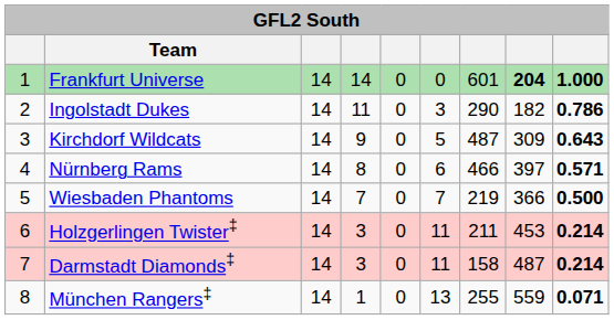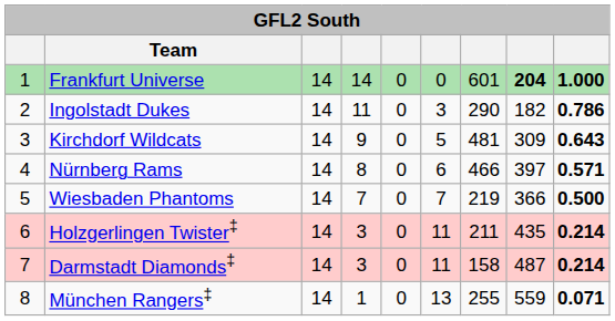Kirchdorf Wildcats | column 7: 487 -> 481
Holzgerlingen Twister‡ | column 8: 453 -> 435
